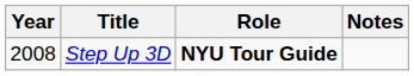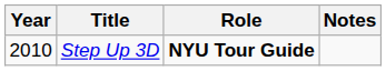Step Up 3D | Year: 2008 -> 2010
